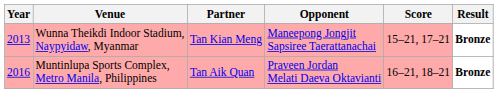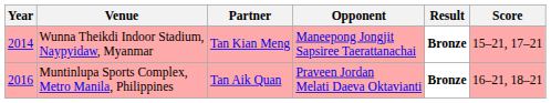columns swapped: Score <-> Result
Wunna Theikdi Indoor Stadium, Naypyidaw, Myanmar | Year: 2013 -> 2014
